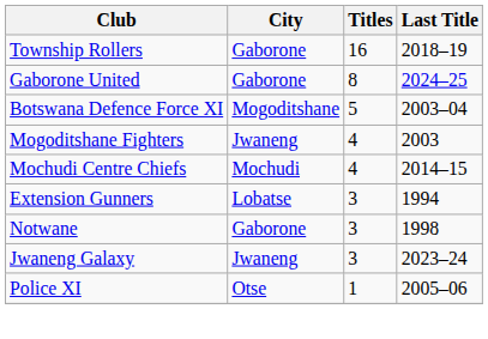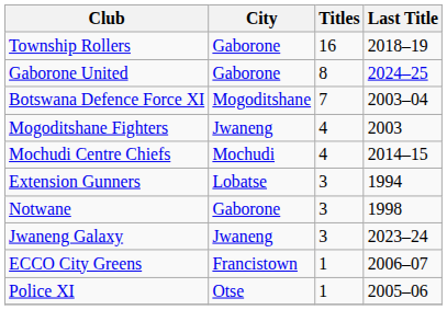Botswana Defence Force XI | Titles: 5 -> 7
+ row: ECCO City Greens | Francistown | 1 | 2006–07
